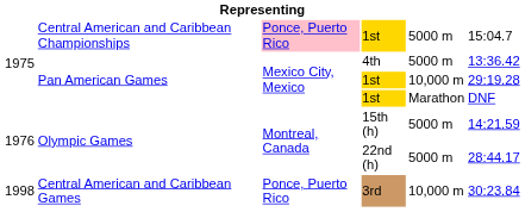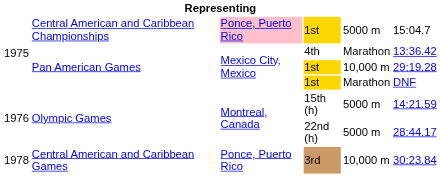4th | column 5: 5000 m -> Marathon
3rd | column 1: 1998 -> 1978
